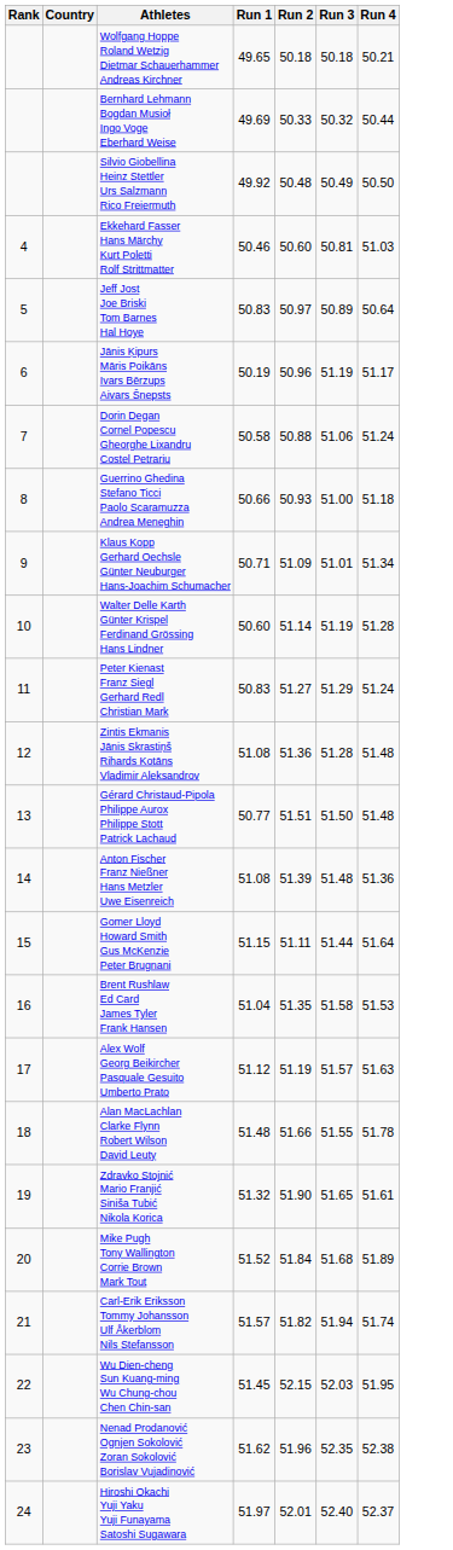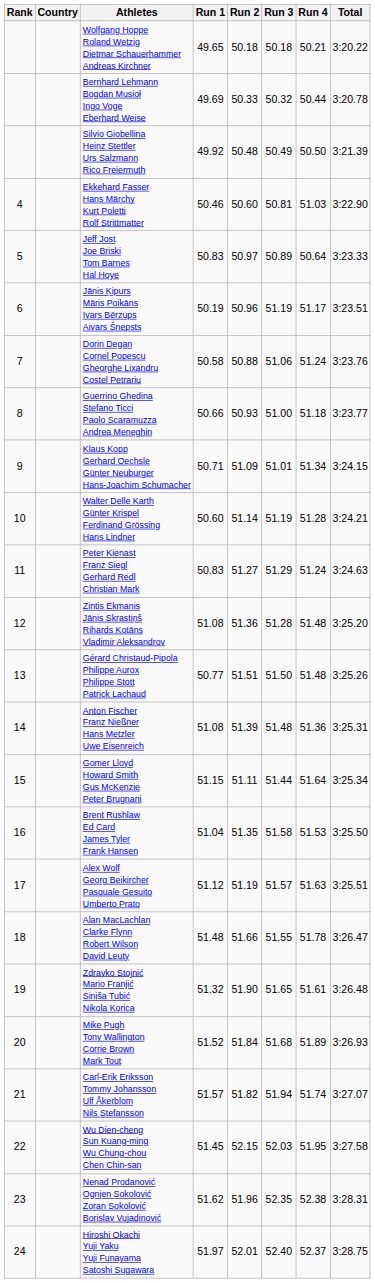+ column: Total | 3:20.22 | 3:20.78 | 3:21.39 | 3:22.90 | 3:23.33 | 3:23.51 | 3:23.76 | 3:23.77 | 3:24.15 | 3:24.21 | 3:24.63 | 3:25.20 | 3:25.26 | 3:25.31 | 3:25.34 | 3:25.50 | 3:25.51 | 3:26.47 | 3:26.48 | 3:26.93 | 3:27.07 | 3:27.58 | 3:28.31 | 3:28.75
